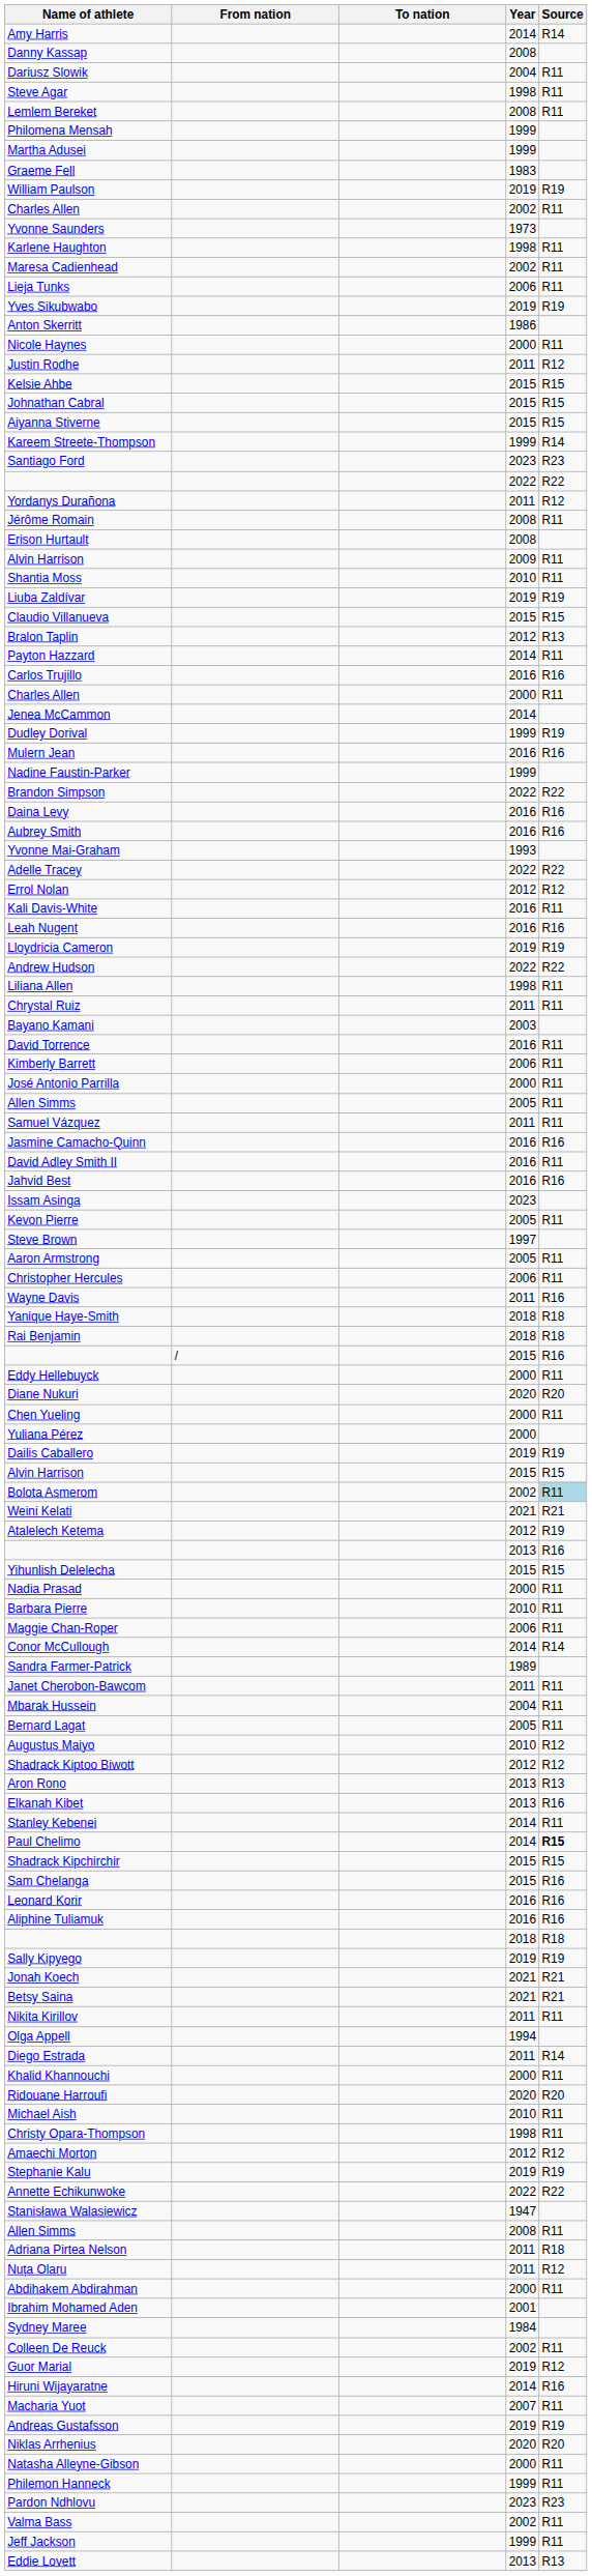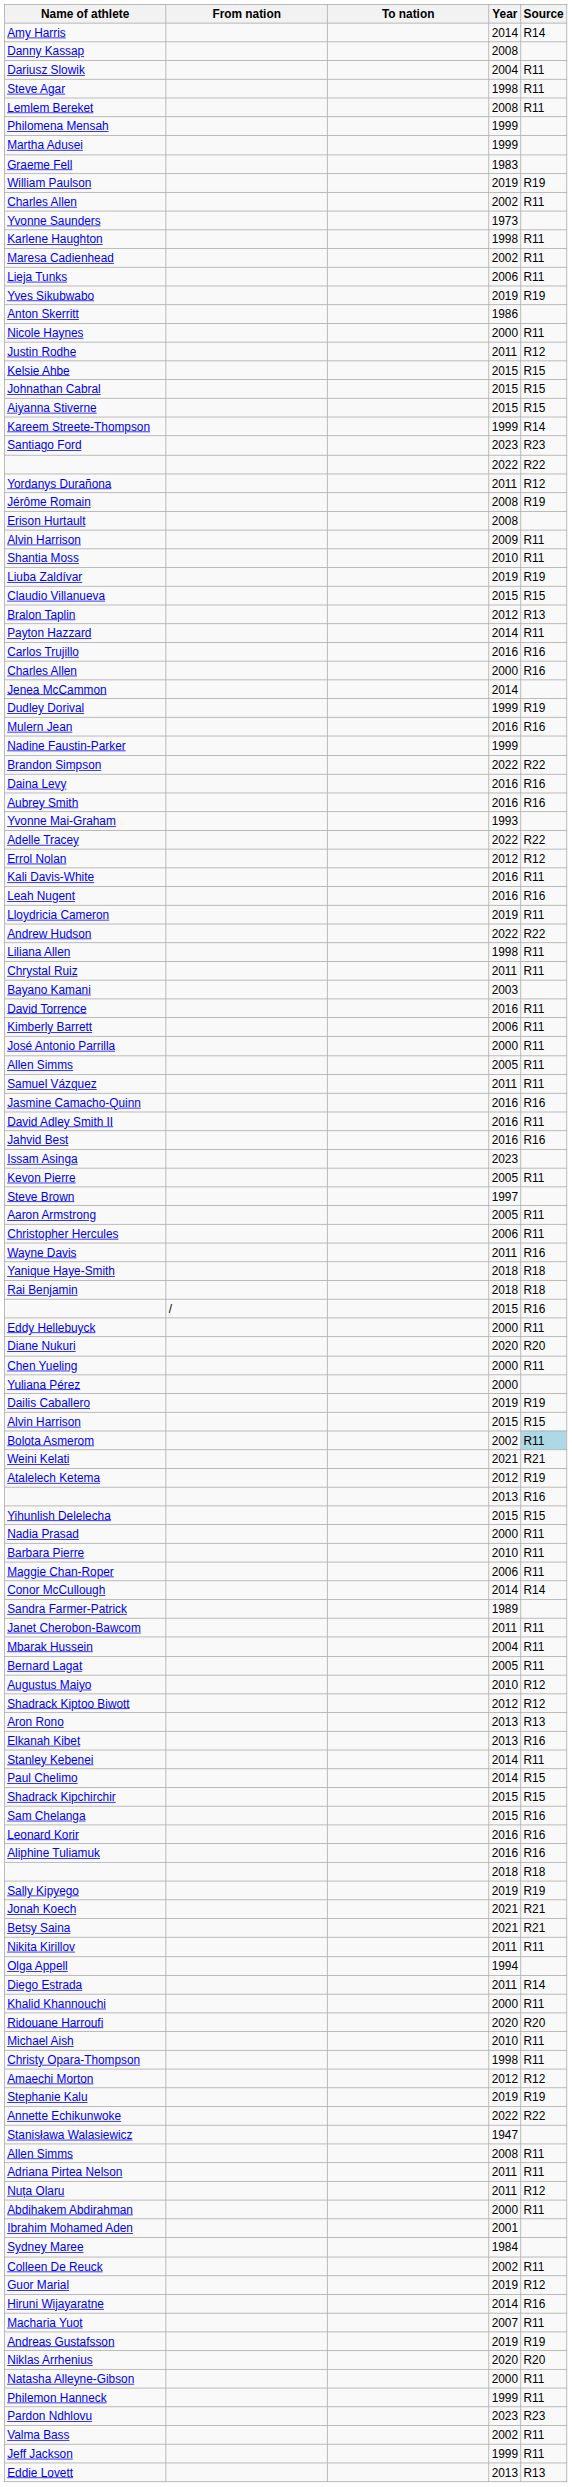Jérôme Romain | Source: R11 -> R19
Charles Allen / 2000 | Source: R11 -> R16
Lloydricia Cameron | Source: R19 -> R11
Paul Chelimo | Source: bold -> normal
Adriana Pirtea Nelson | Source: R18 -> R11
